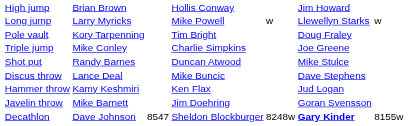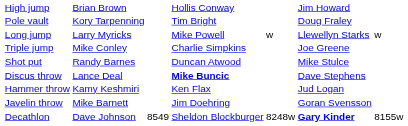rows swapped: Pole vault <-> Long jump
Discus throw | column 4: normal -> bold
Decathlon | column 3: 8547 -> 8549
